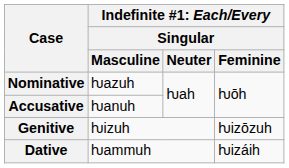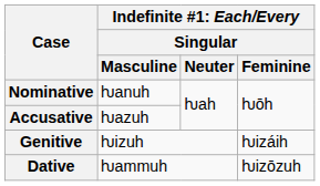Nominative | column 2: ƕazuh -> ƕanuh
Accusative | column 2: ƕanuh -> ƕazuh
Genitive | column 4: ƕizōzuh -> ƕizáih
Dative | column 4: ƕizáih -> ƕizōzuh
